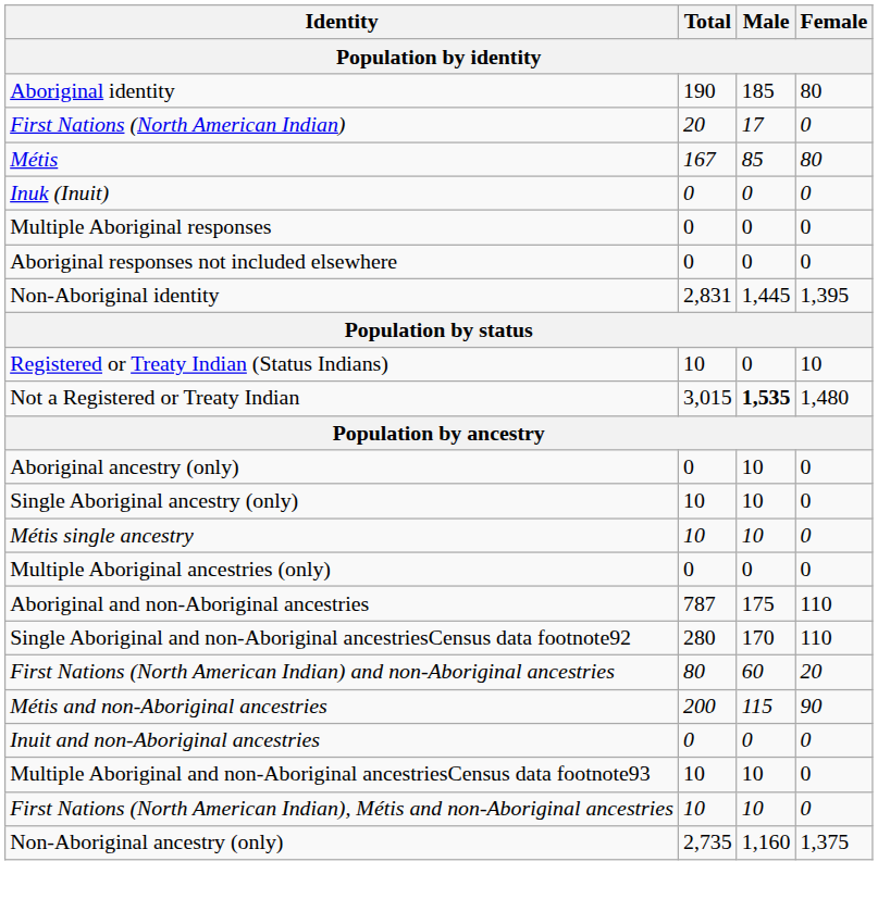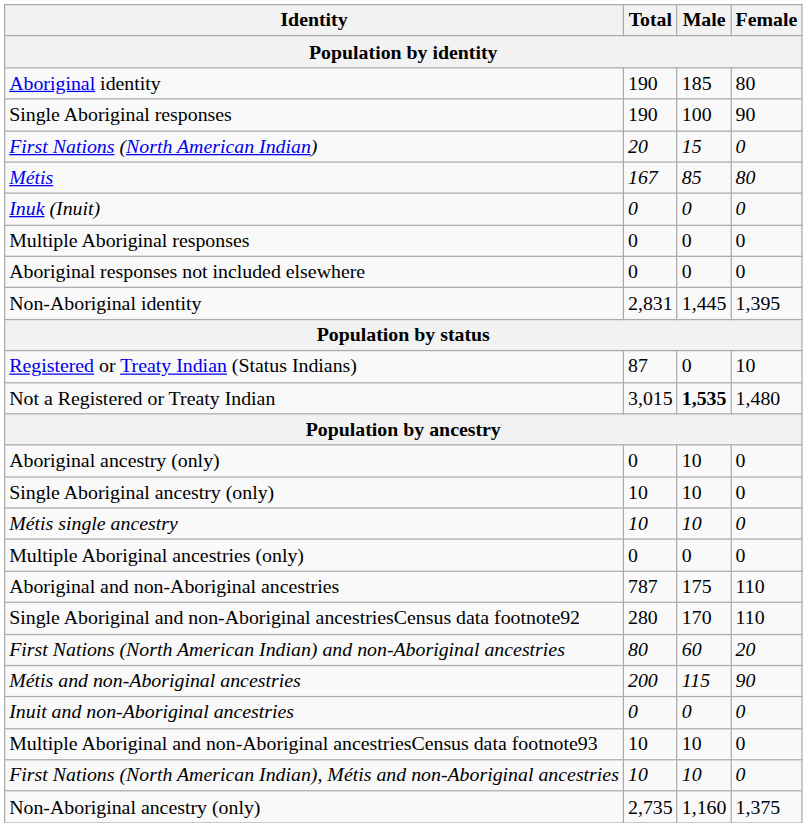+ row: Single Aboriginal responses | 190 | 100 | 90
First Nations (North American Indian) | Male: 17 -> 15
Registered or Treaty Indian (Status Indians) | Total: 10 -> 87
